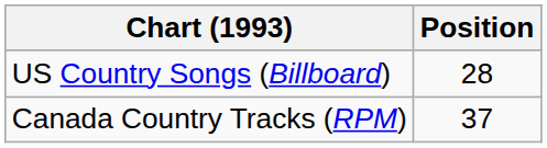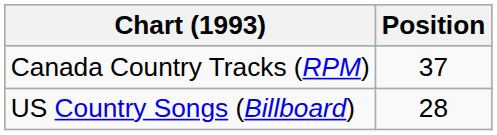rows swapped: Canada Country Tracks (RPM) <-> US Country Songs (Billboard)
